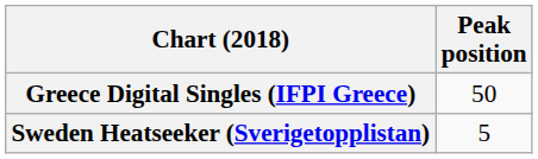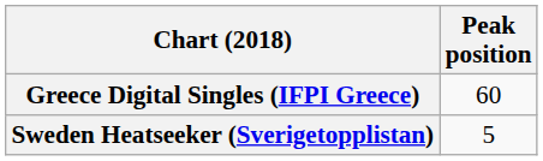Greece Digital Singles (IFPI Greece) | Peak position: 50 -> 60
